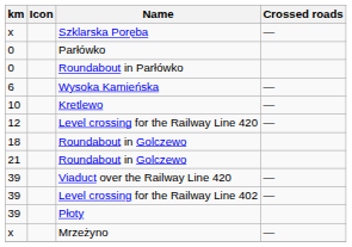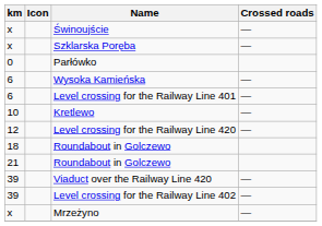+ row: x | Świnoujście | —
- row: 0 | Roundabout in Parłówko
+ row: 6 | Level crossing for the Railway Line 401 | —
- row: 39 | Płoty
